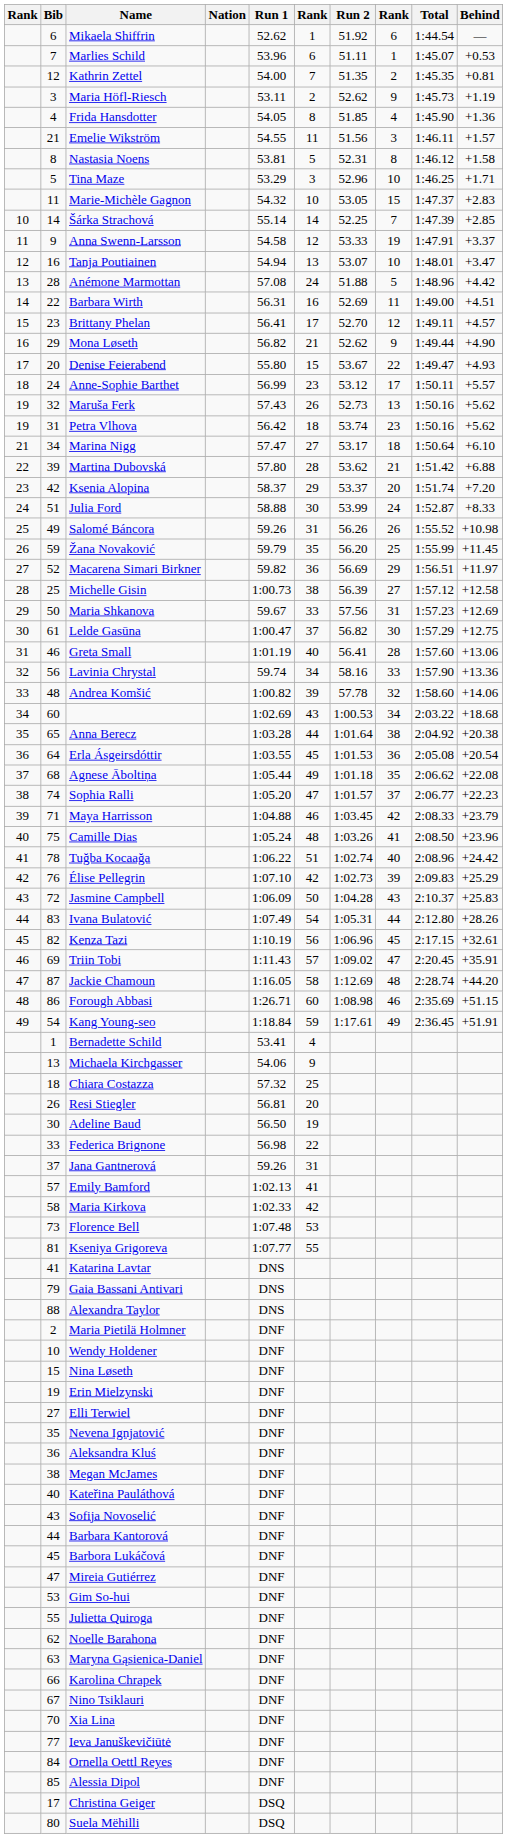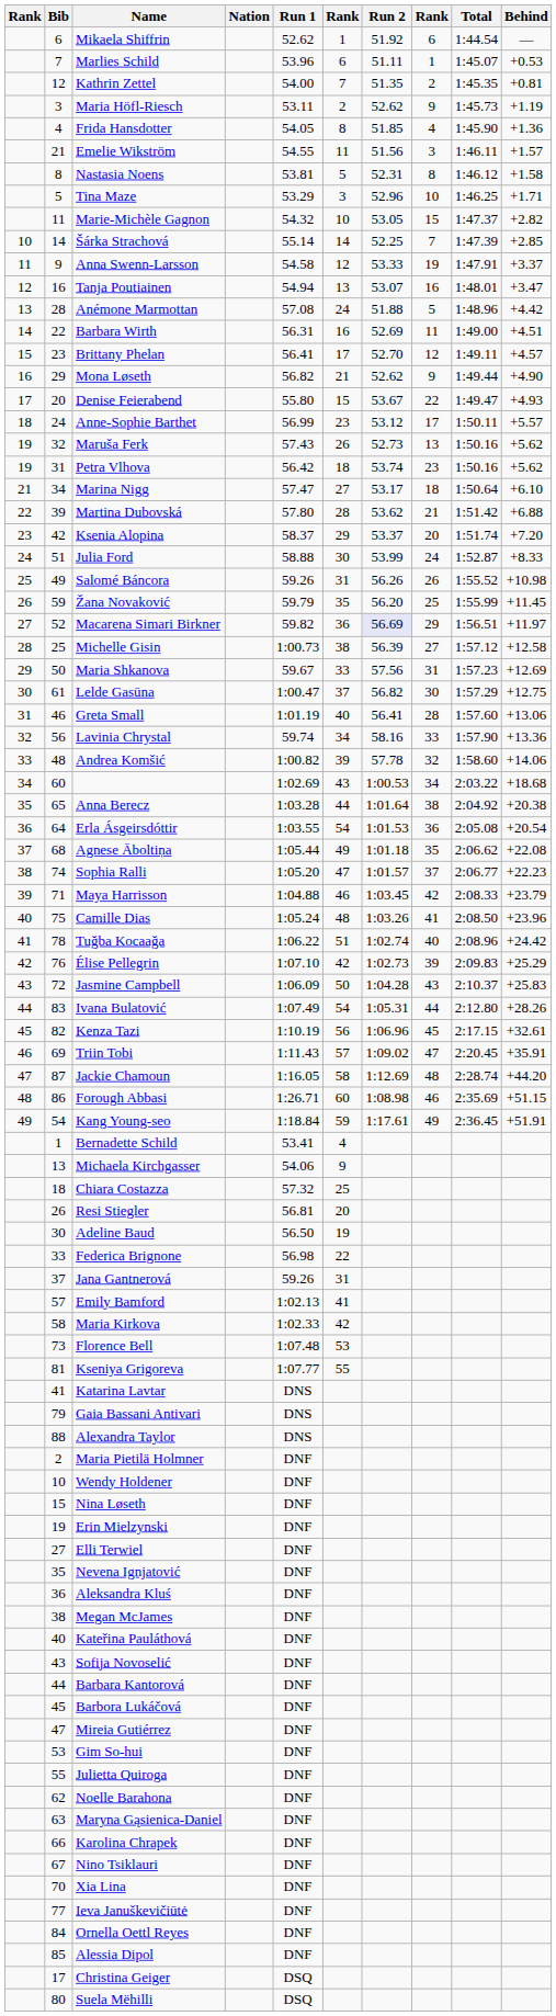Marie-Michèle Gagnon | Behind: +2.83 -> +2.82
Tanja Poutiainen | column 8: 10 -> 16
Macarena Simari Birkner | Run 2: no background -> lavender background
Erla Ásgeirsdóttir | column 6: 45 -> 54
